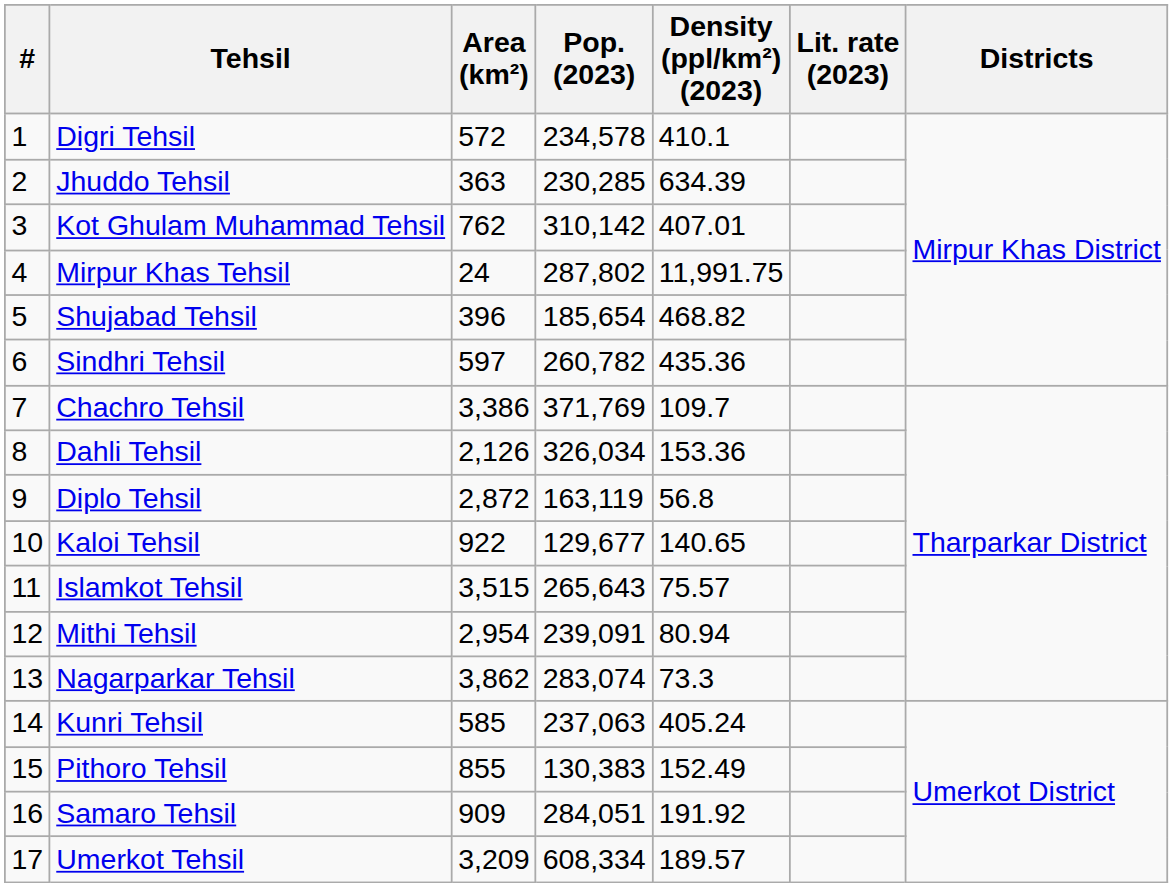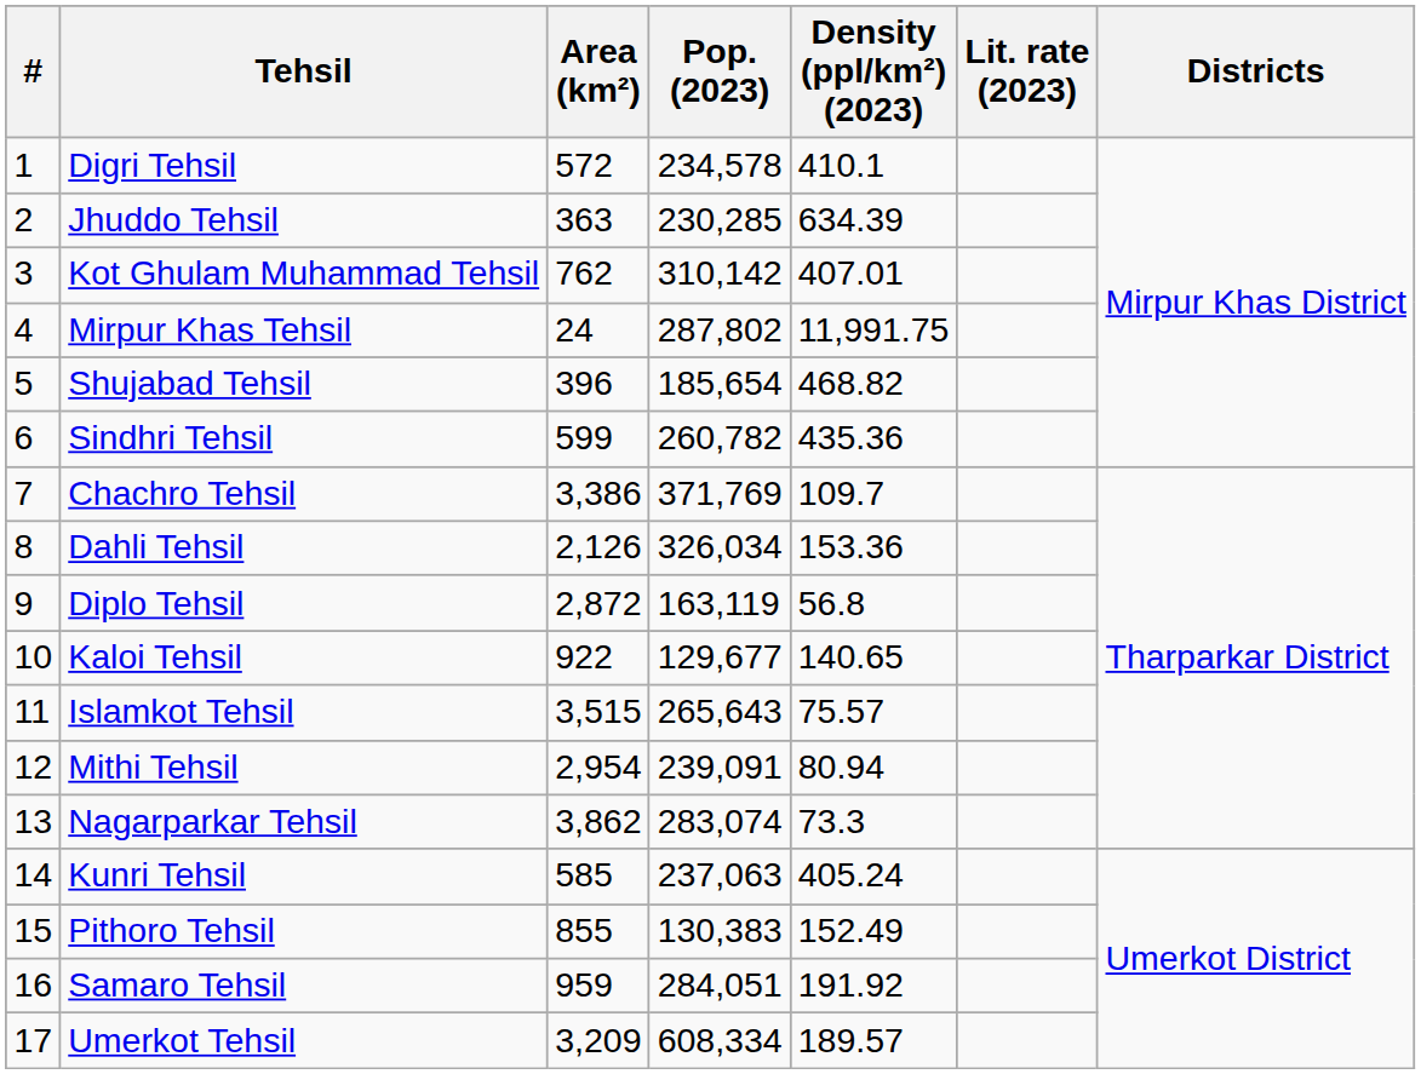Sindhri Tehsil | Area (km²): 597 -> 599
Samaro Tehsil | Area (km²): 909 -> 959
